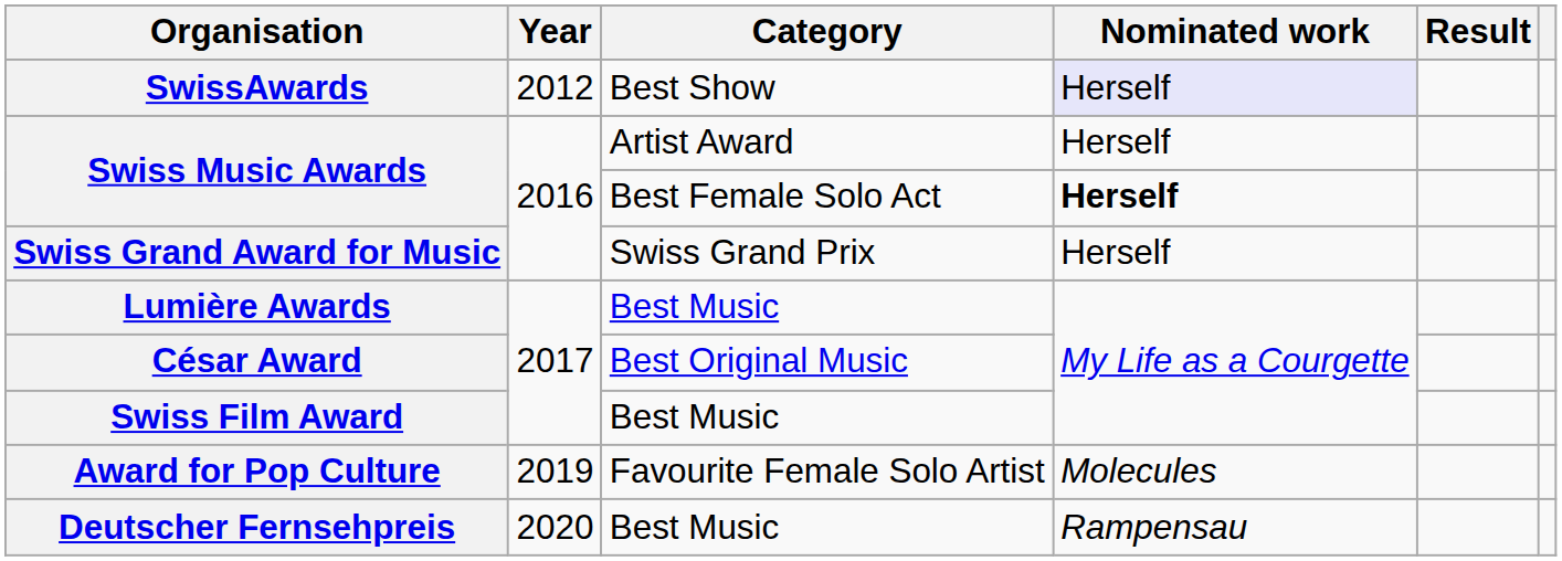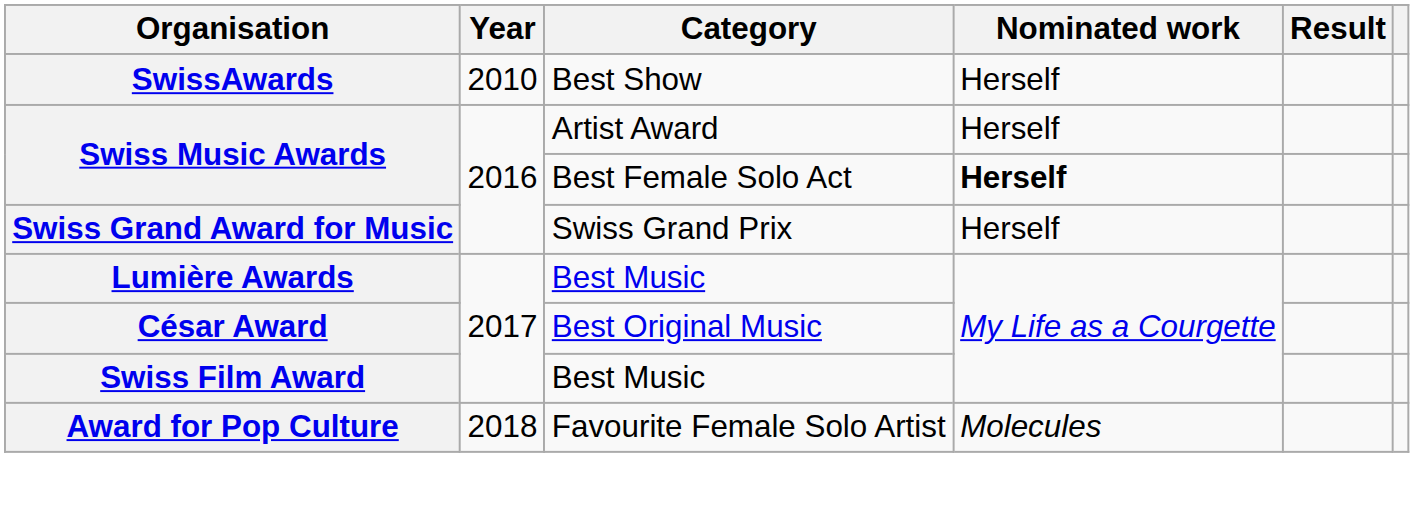SwissAwards | Year: 2012 -> 2010
SwissAwards | Nominated work: lavender background -> no background
Award for Pop Culture | Year: 2019 -> 2018
- row: Deutscher Fernsehpreis | 2020 | Best Music | Rampensau
